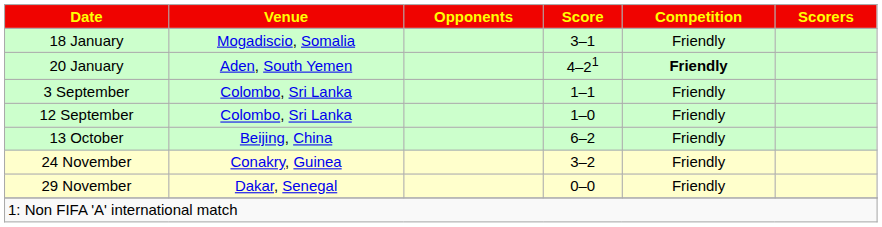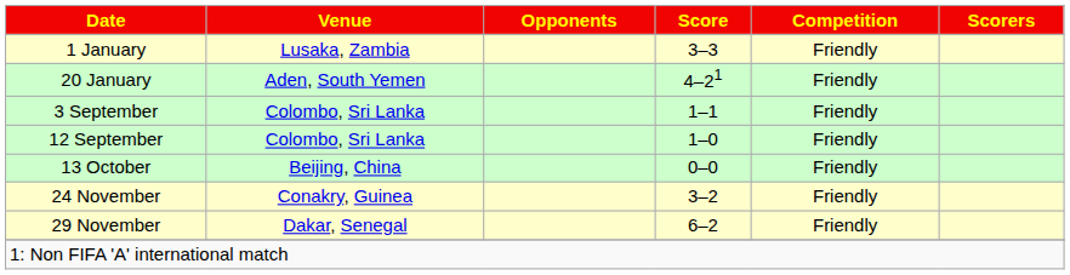+ row: 1 January | Lusaka, Zambia | 3–3 | Friendly
- row: 18 January | Mogadiscio, Somalia | 3–1 | Friendly
20 January | Competition: bold -> normal
13 October | Score: 6–2 -> 0–0
29 November | Score: 0–0 -> 6–2
